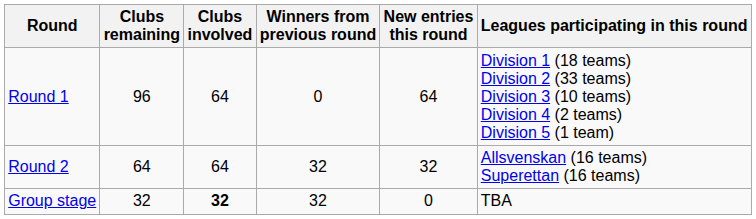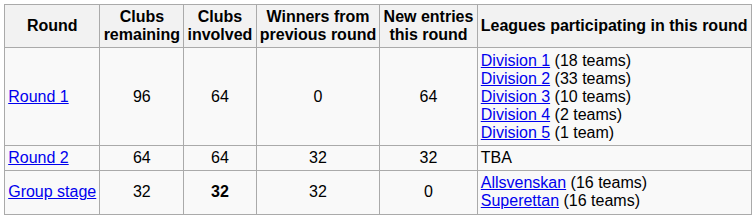Round 2 | Leagues participating in this round: Allsvenskan (16 teams) Superettan (16 teams) -> TBA
Group stage | Leagues participating in this round: TBA -> Allsvenskan (16 teams) Superettan (16 teams)
